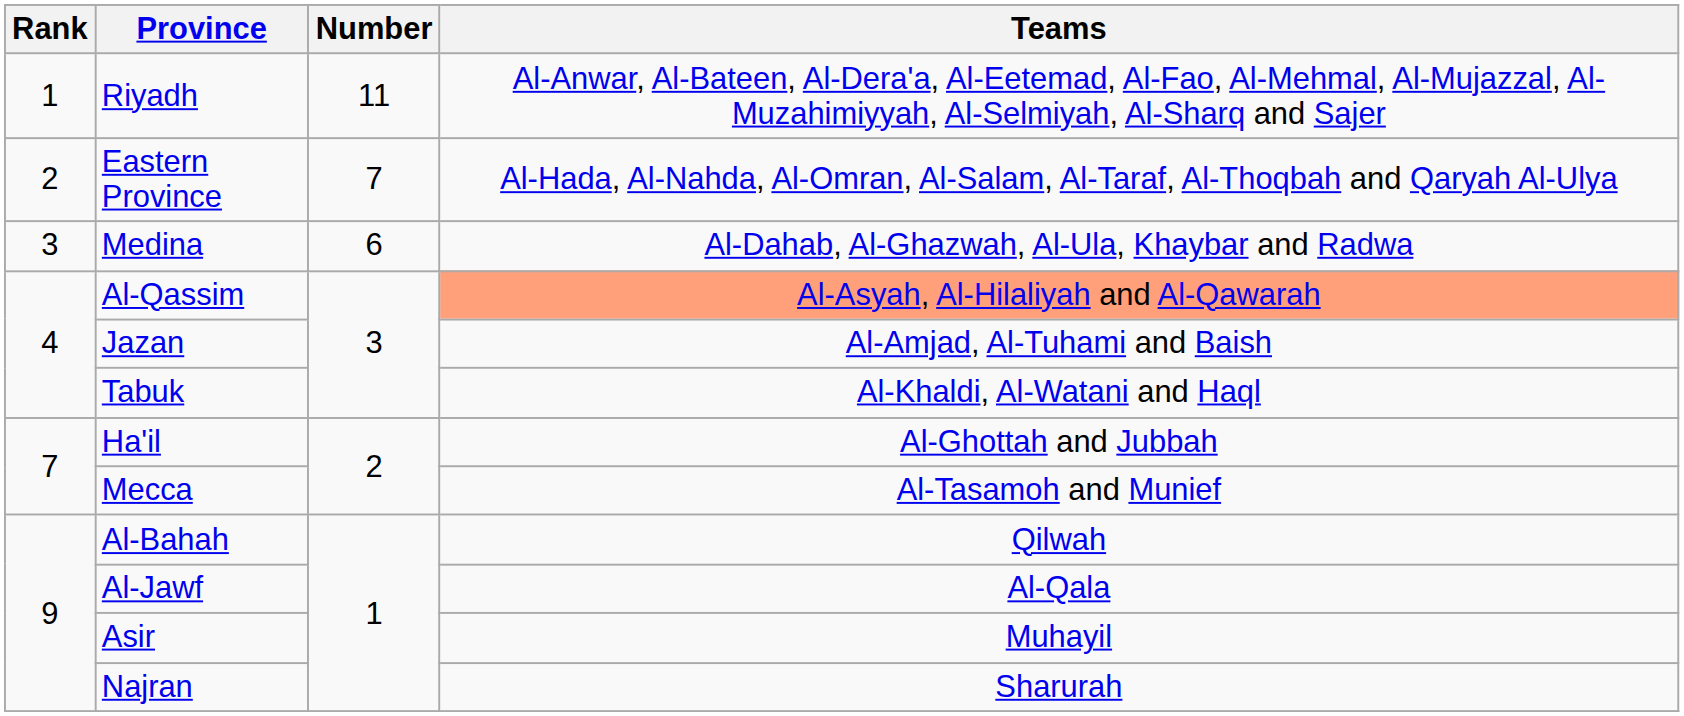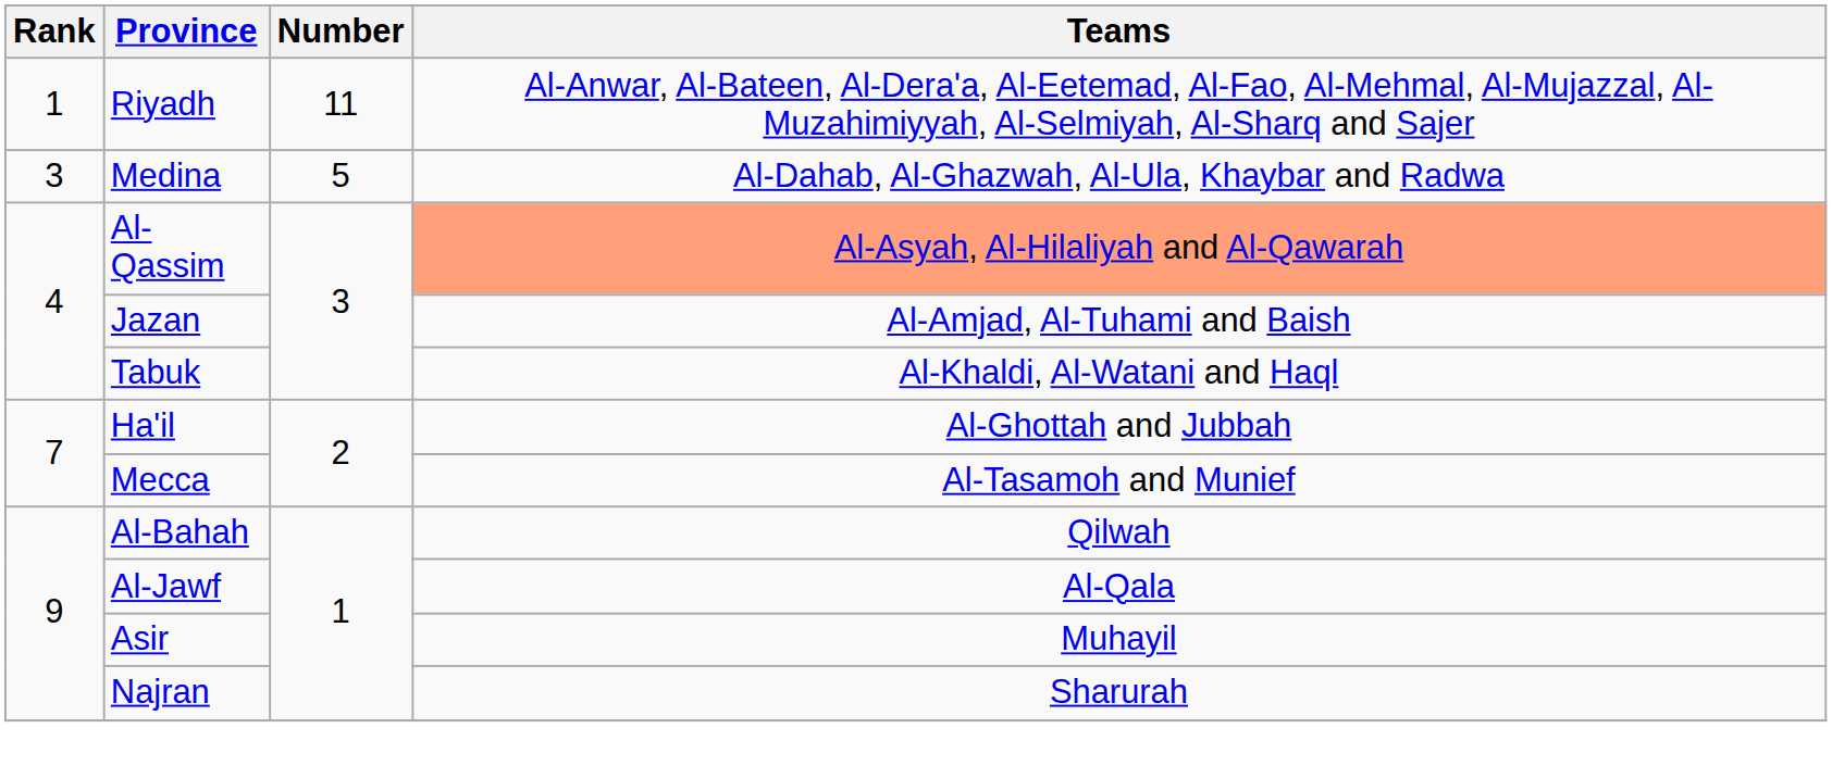- row: 2 | Eastern Province | 7 | Al-Hada, Al-Nahda, Al-Omran, Al-Salam, Al-Taraf, Al-Thoqbah and Qaryah Al-Ulya
Medina | Number: 6 -> 5
